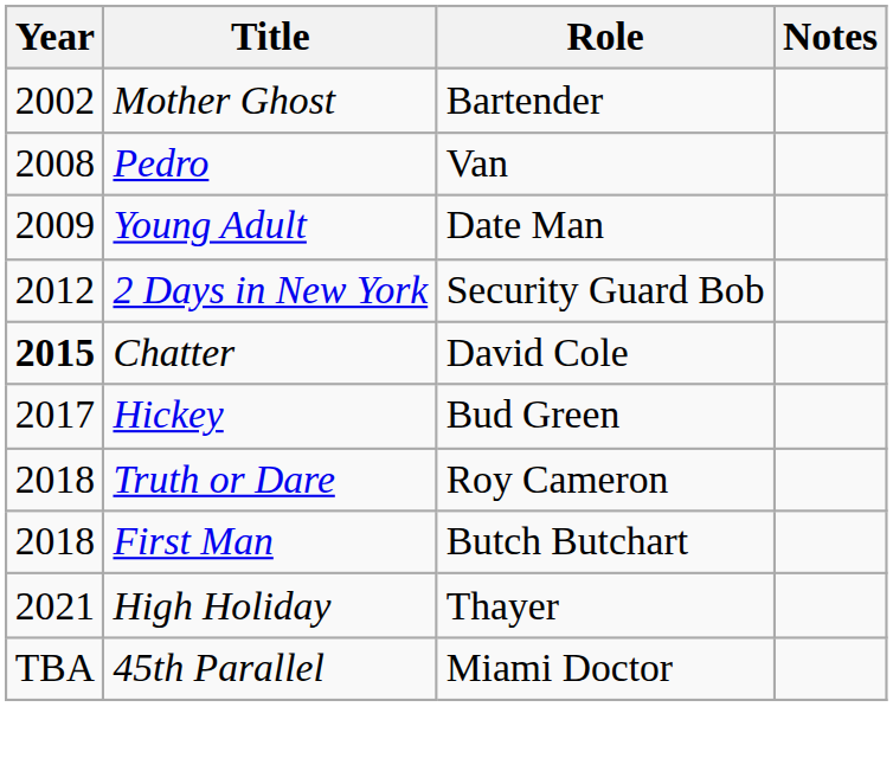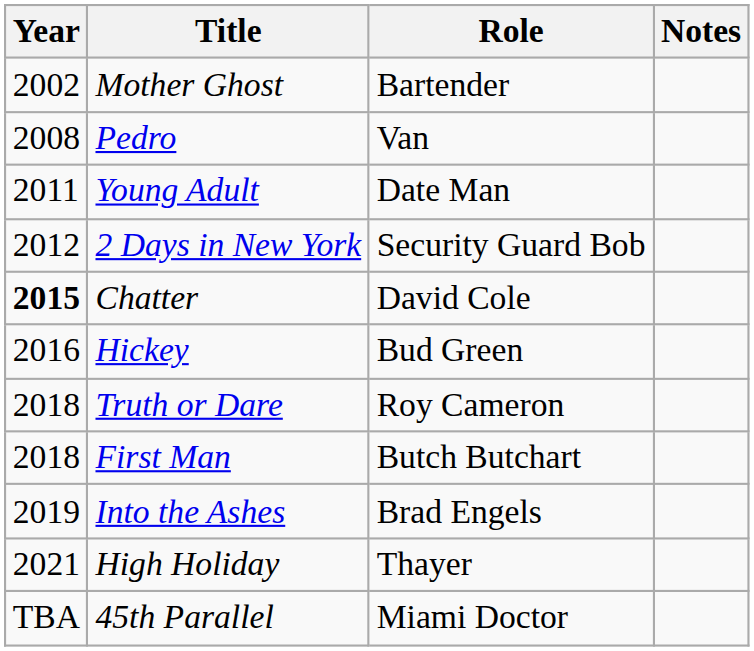Young Adult | Year: 2009 -> 2011
Hickey | Year: 2017 -> 2016
+ row: 2019 | Into the Ashes | Brad Engels
